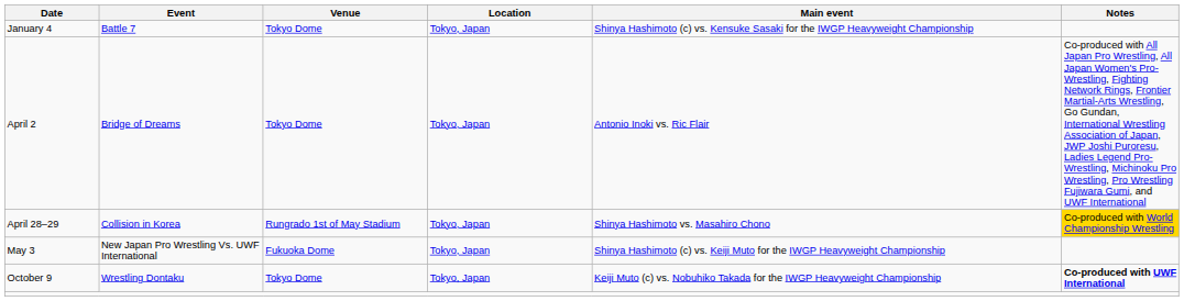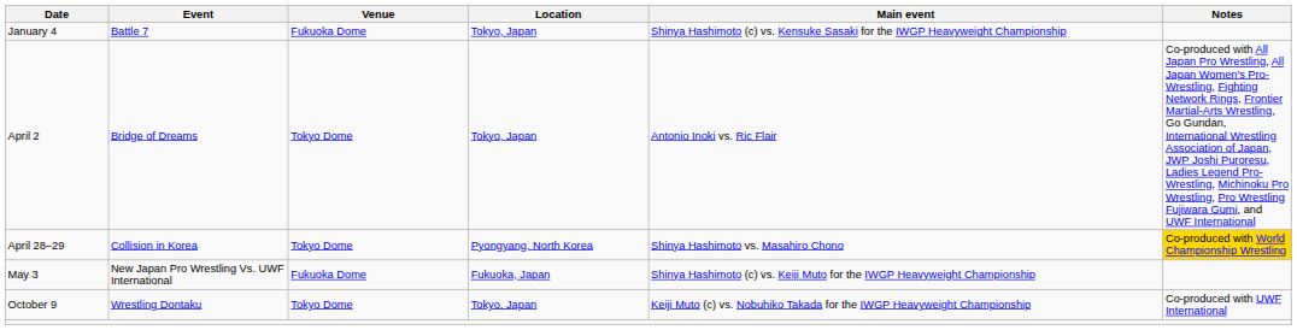January 4 | Venue: Tokyo Dome -> Fukuoka Dome
April 28–29 | Venue: Rungrado 1st of May Stadium -> Tokyo Dome
April 28–29 | Location: Tokyo, Japan -> Pyongyang, North Korea
May 3 | Location: Tokyo, Japan -> Fukuoka, Japan
October 9 | Notes: bold -> normal
